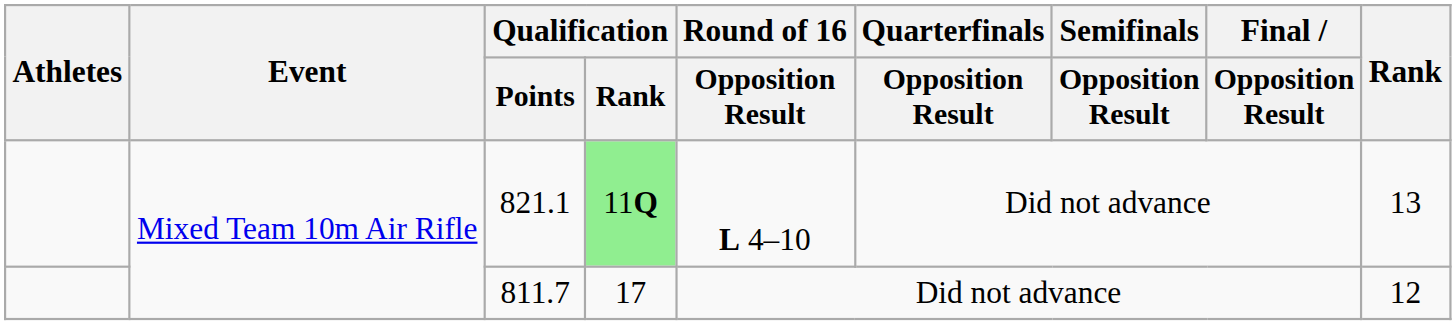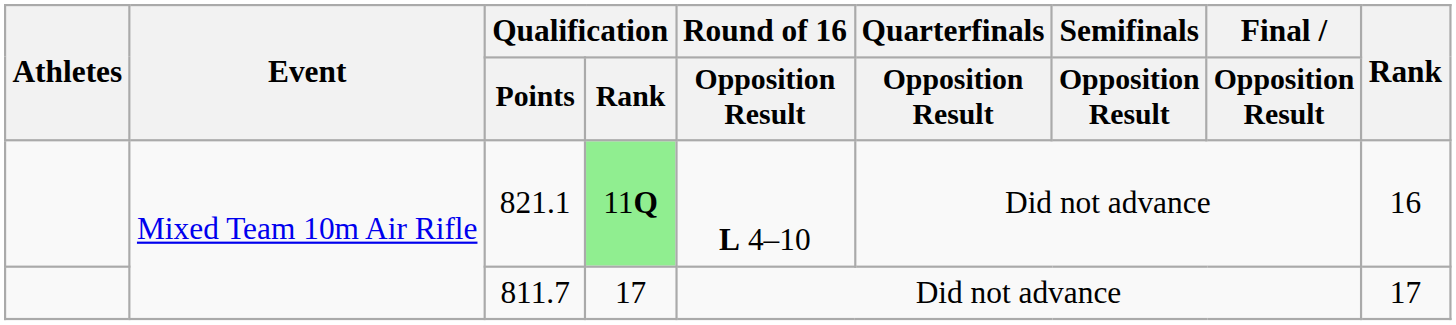821.1 | Rank: 13 -> 16
811.7 | Rank: 12 -> 17
